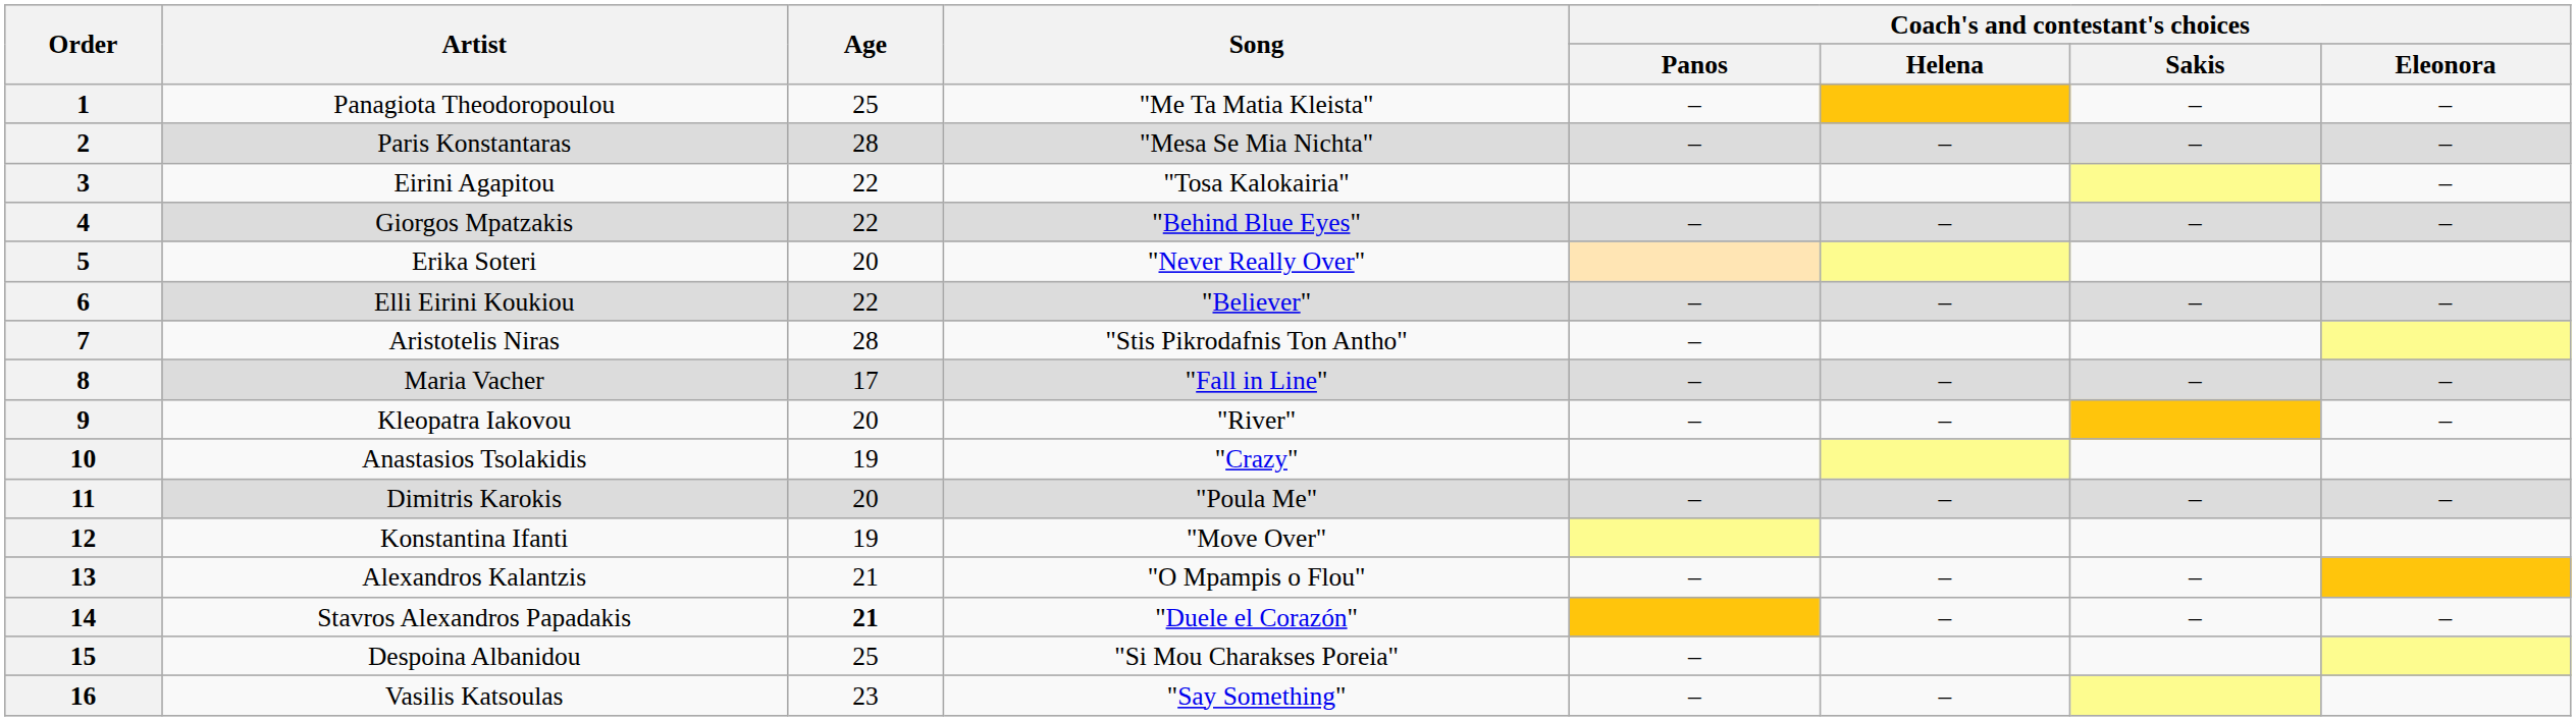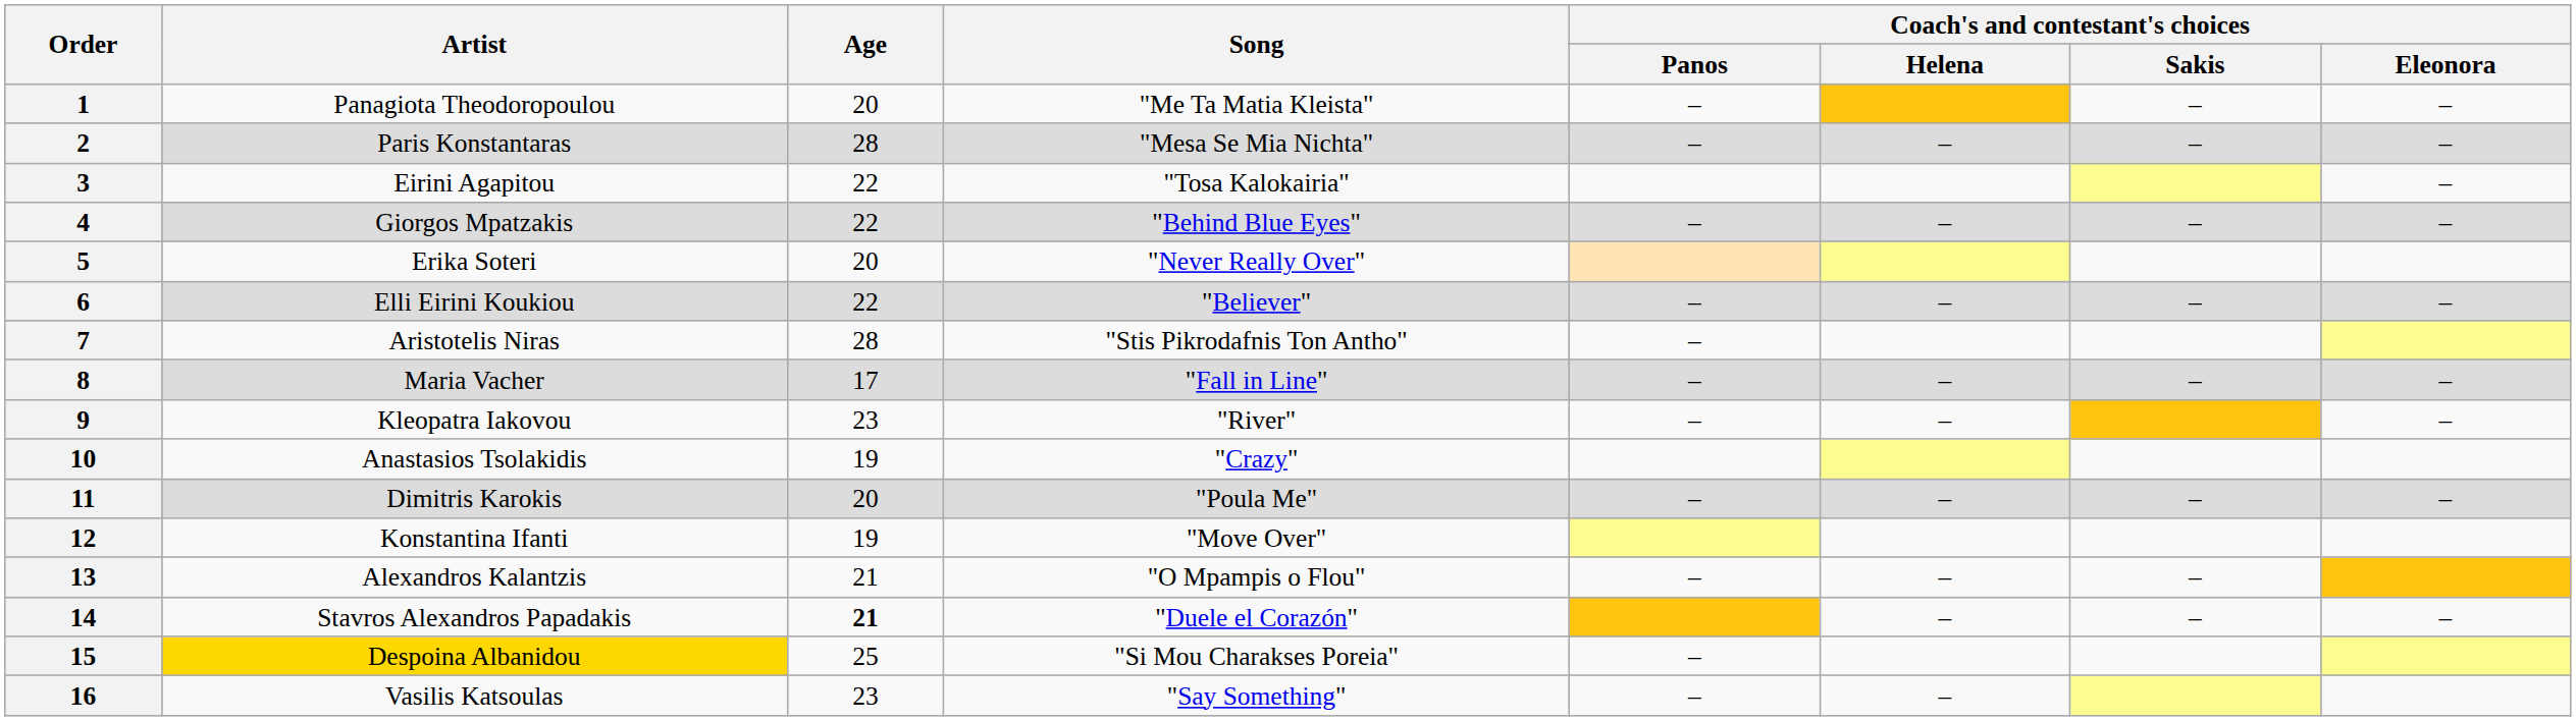1 | Age: 25 -> 20
9 | Age: 20 -> 23
15 | Artist: no background -> gold background
